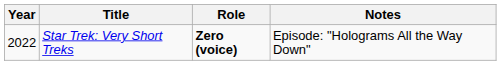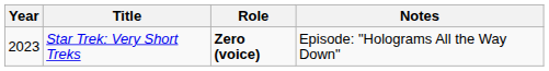Star Trek: Very Short Treks | Year: 2022 -> 2023
